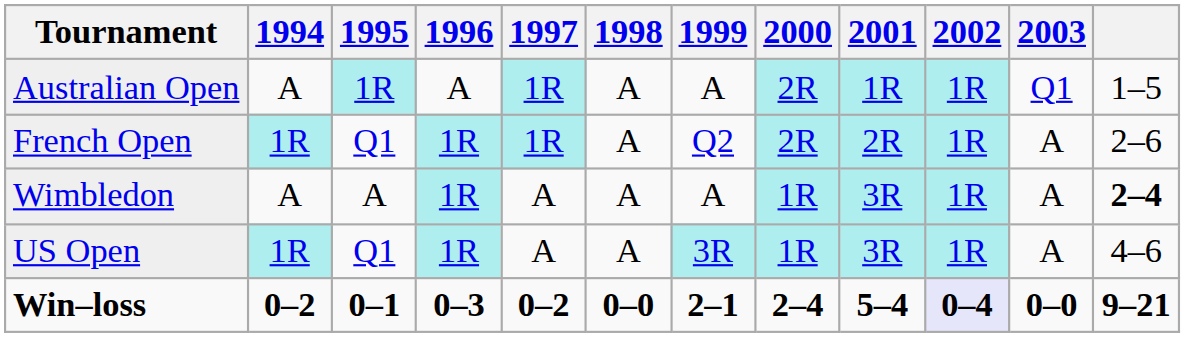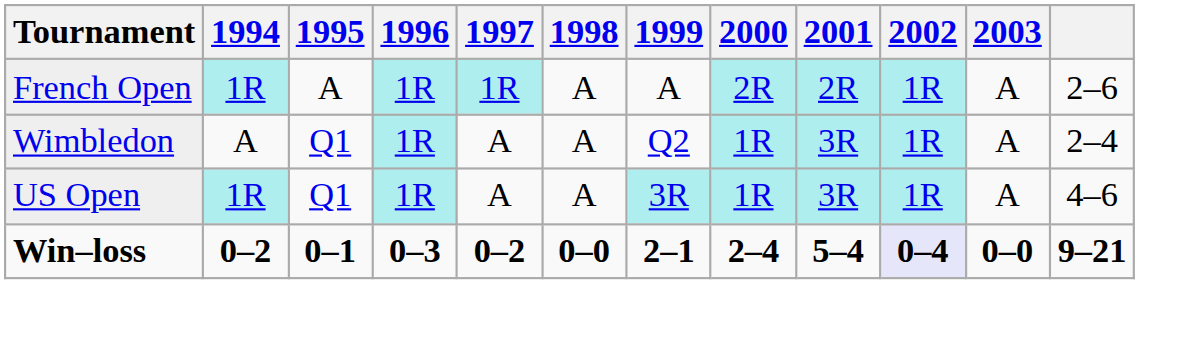- row: Australian Open | A | 1R | A | 1R | A | A | 2R | 1R | 1R | Q1 | 1–5
French Open | 1995: Q1 -> A
French Open | 1999: Q2 -> A
Wimbledon | 1995: A -> Q1
Wimbledon | 1999: A -> Q2
Wimbledon | column 12: bold -> normal
